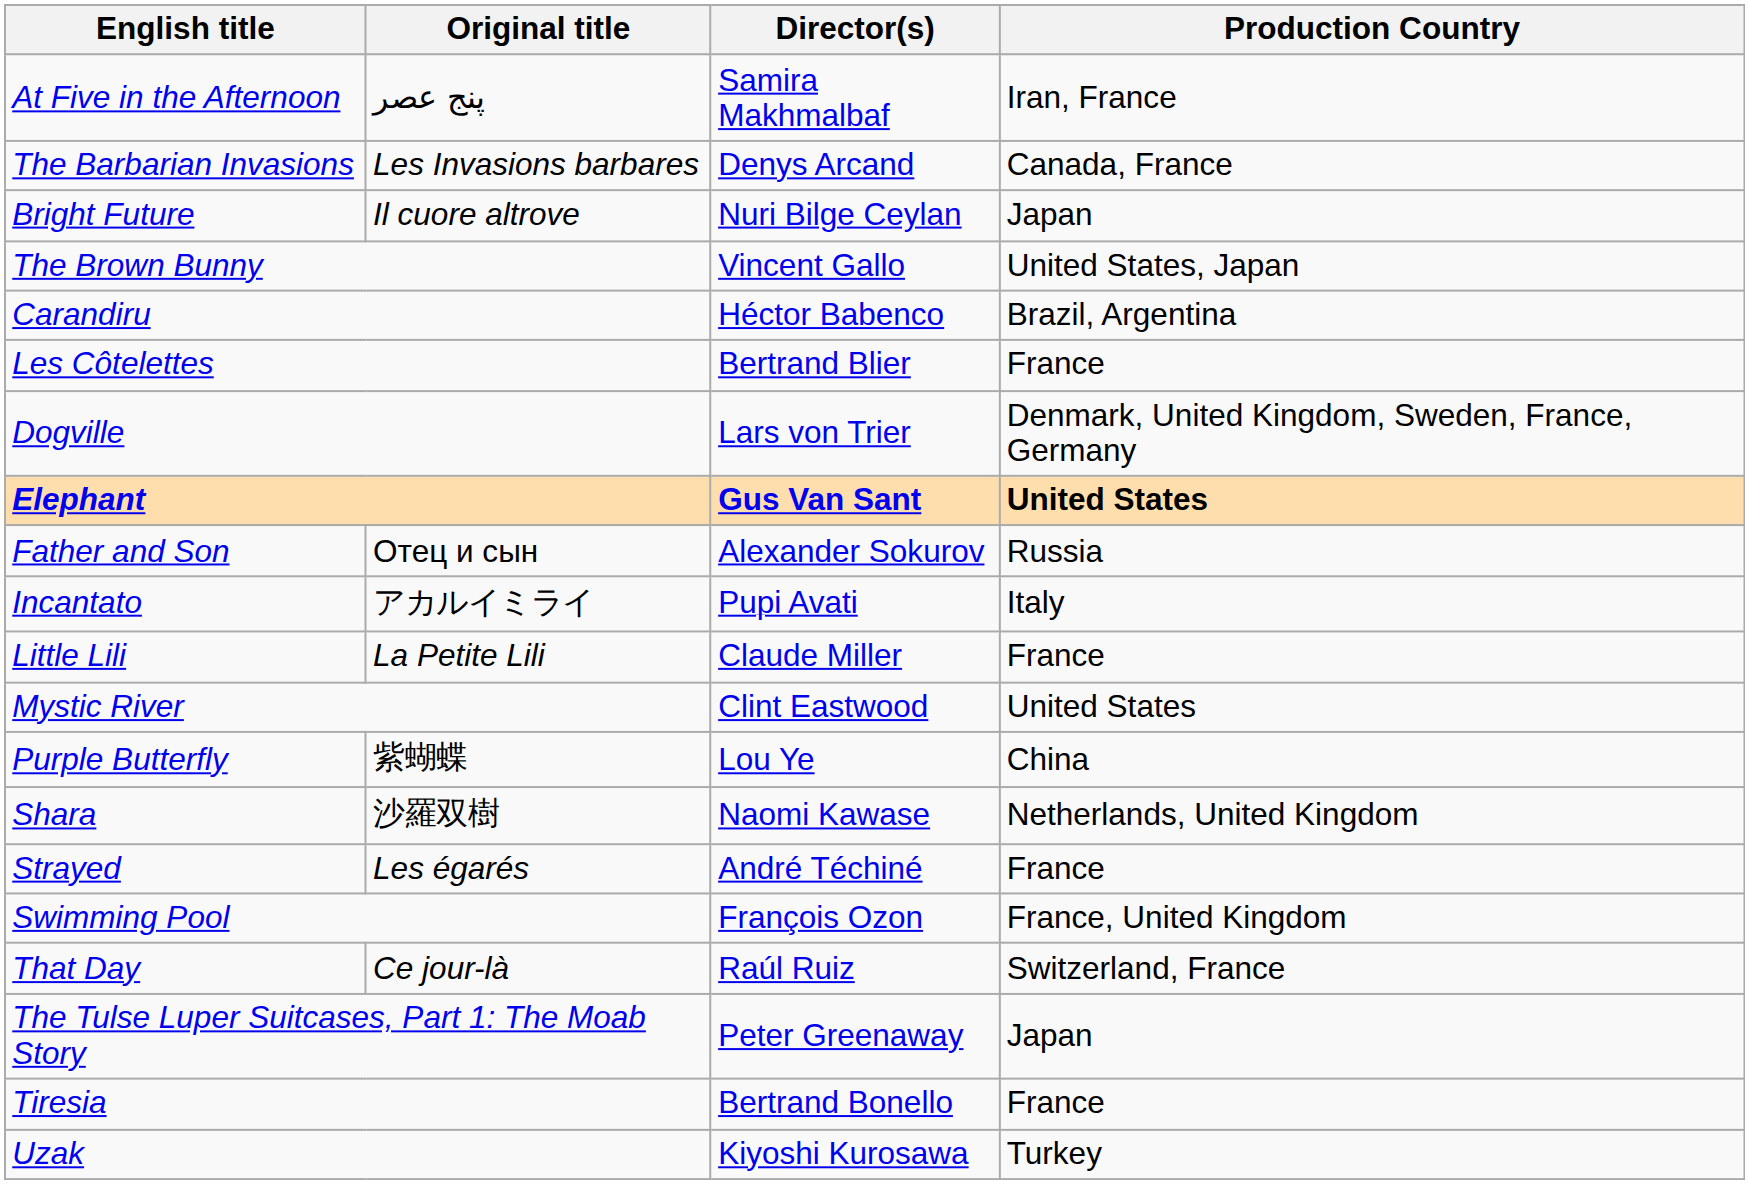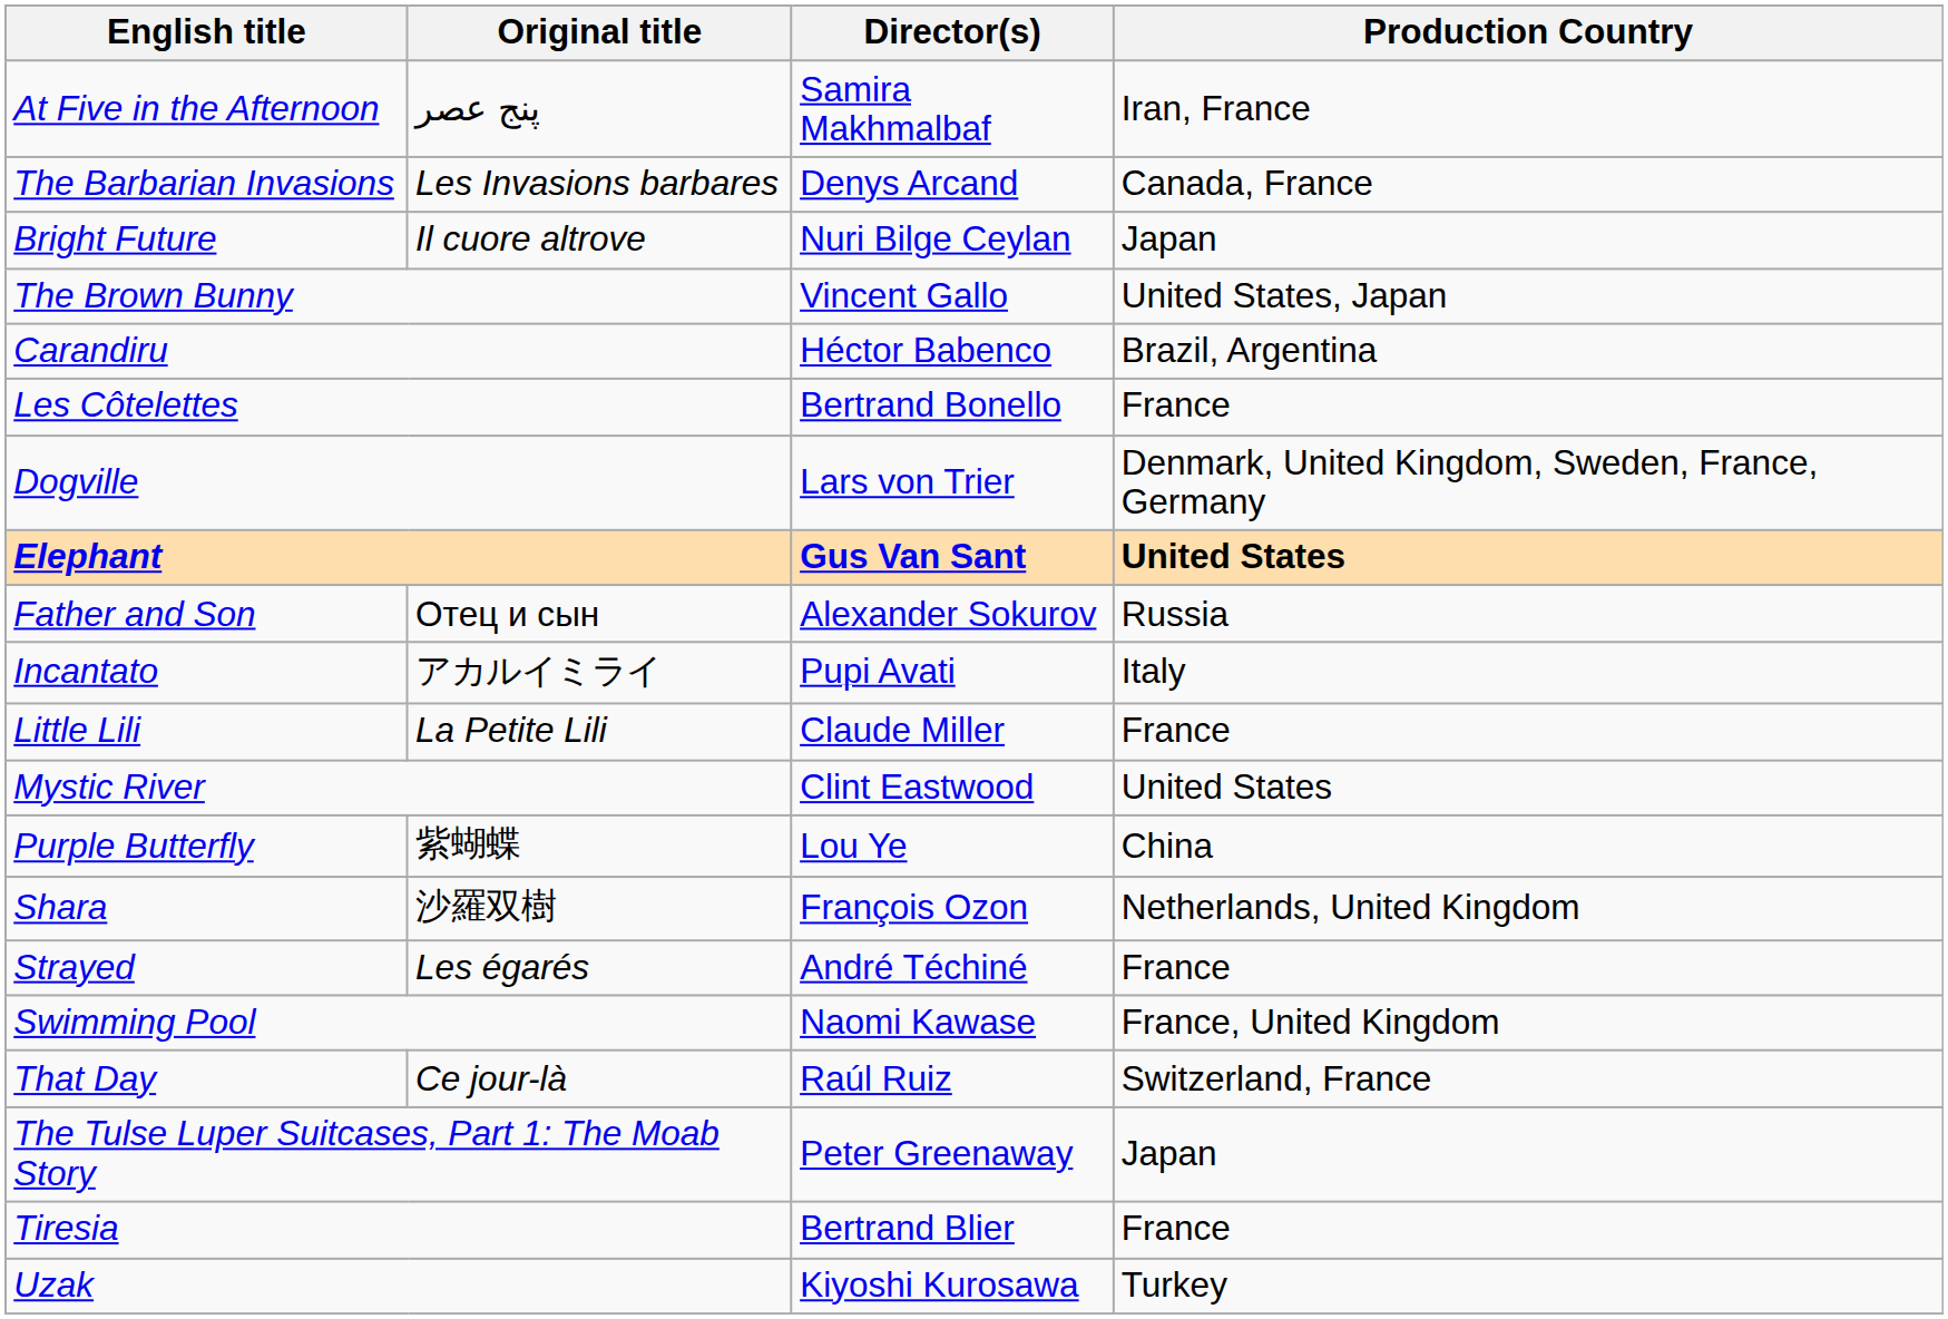Les Côtelettes | Director(s): Bertrand Blier -> Bertrand Bonello
Shara | Director(s): Naomi Kawase -> François Ozon
Swimming Pool | Director(s): François Ozon -> Naomi Kawase
Tiresia | Director(s): Bertrand Bonello -> Bertrand Blier
